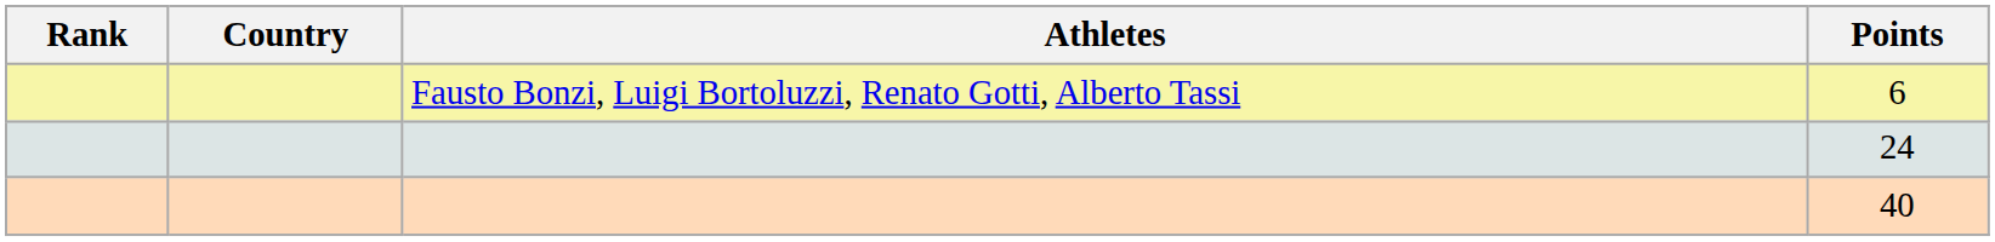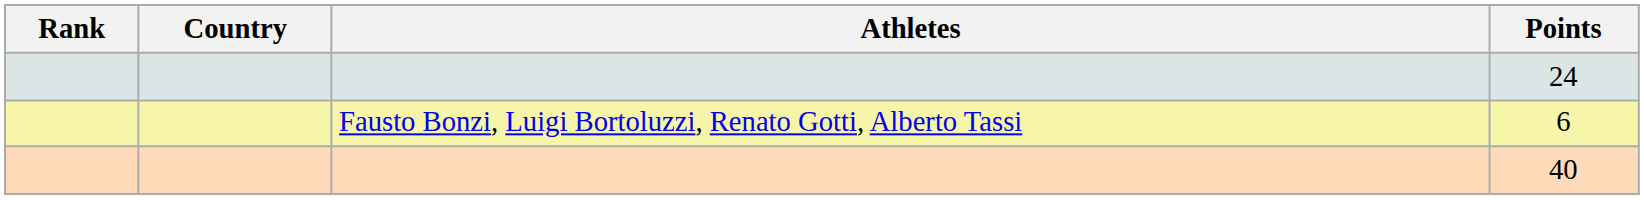rows swapped: 6 <-> 24
